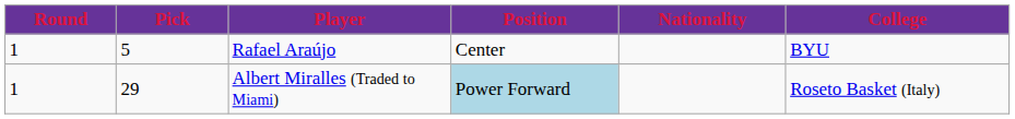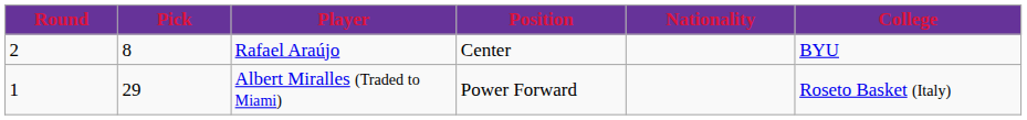Rafael Araújo | Round: 1 -> 2
Rafael Araújo | Pick: 5 -> 8
Albert Miralles (Traded to Miami) | Position: lightblue background -> no background
